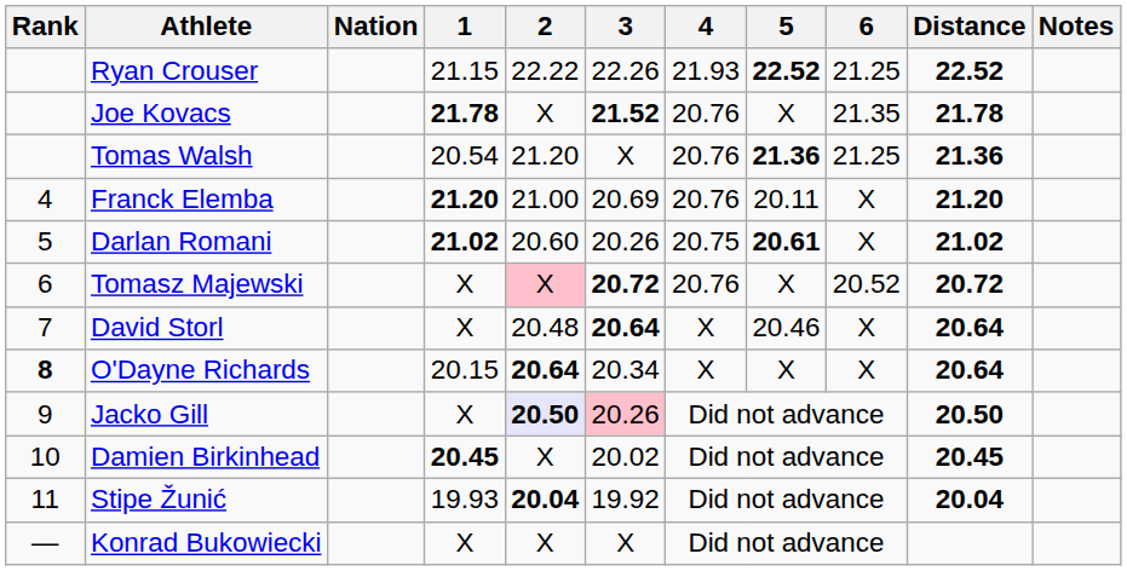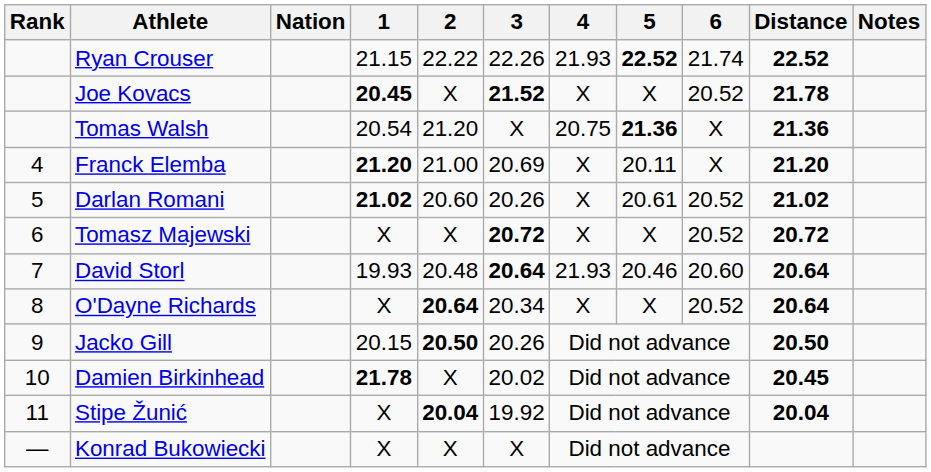Ryan Crouser | 6: 21.25 -> 21.74
Joe Kovacs | 1: 21.78 -> 20.45
Joe Kovacs | 4: 20.76 -> X
Joe Kovacs | 6: 21.35 -> 20.52
Tomas Walsh | 4: 20.76 -> 20.75
Tomas Walsh | 6: 21.25 -> X
Franck Elemba | 4: 20.76 -> X
Darlan Romani | 4: 20.75 -> X
Darlan Romani | 5: bold -> normal
Darlan Romani | 6: X -> 20.52
Tomasz Majewski | 2: pink background -> no background
Tomasz Majewski | 4: 20.76 -> X
David Storl | 1: X -> 19.93
David Storl | 4: X -> 21.93
David Storl | 6: X -> 20.60
O'Dayne Richards | Rank: bold -> normal
O'Dayne Richards | 1: 20.15 -> X
O'Dayne Richards | 6: X -> 20.52
Jacko Gill | 1: X -> 20.15
Jacko Gill | 2: lavender background -> no background
Jacko Gill | 3: pink background -> no background
Damien Birkinhead | 1: 20.45 -> 21.78
Stipe Žunić | 1: 19.93 -> X
